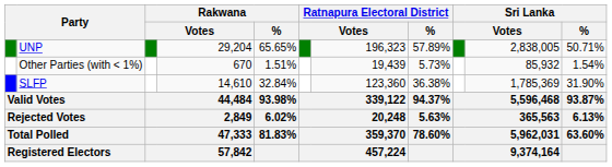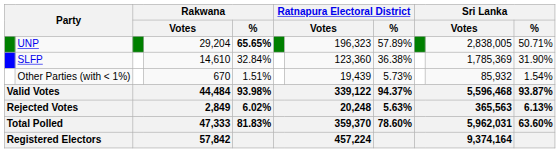UNP | Rakwana / %: normal -> bold
rows swapped: SLFP <-> Other Parties (with < 1%)
